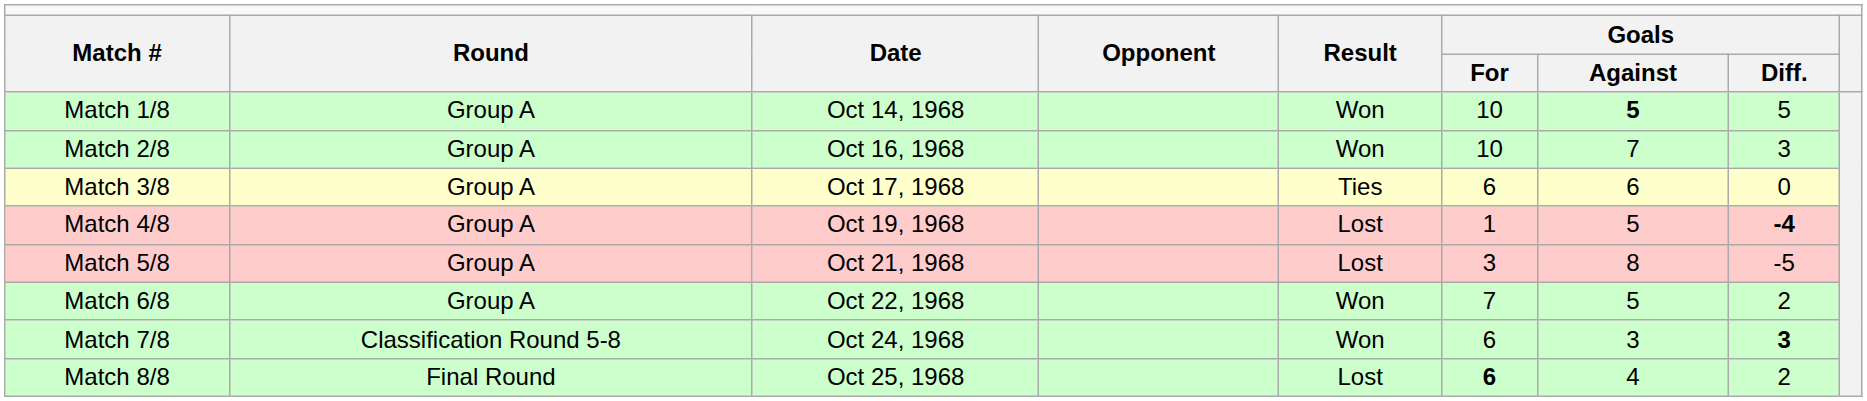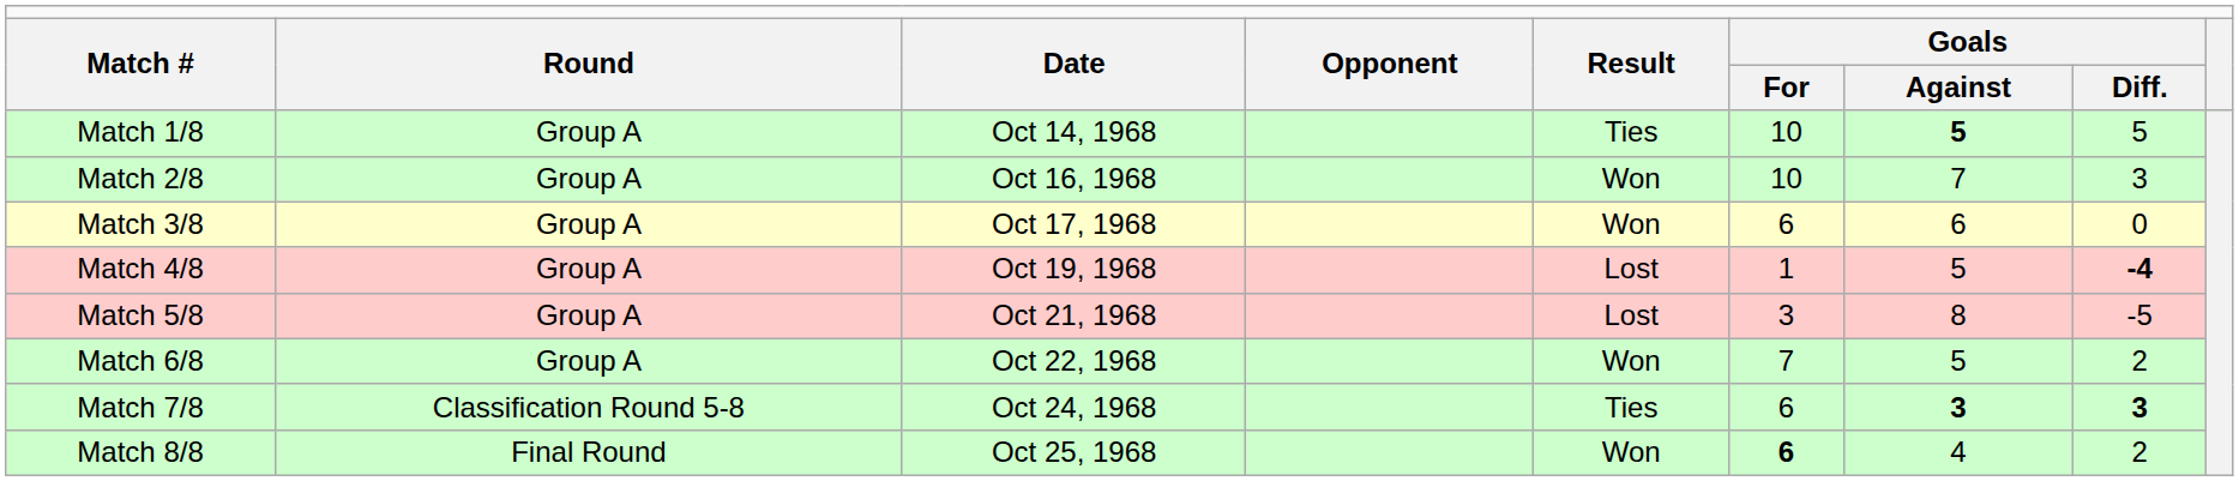Match 1/8 | column 5: Won -> Ties
Match 3/8 | column 5: Ties -> Won
Match 7/8 | column 5: Won -> Ties
Match 7/8 | column 7: normal -> bold
Match 8/8 | column 5: Lost -> Won
